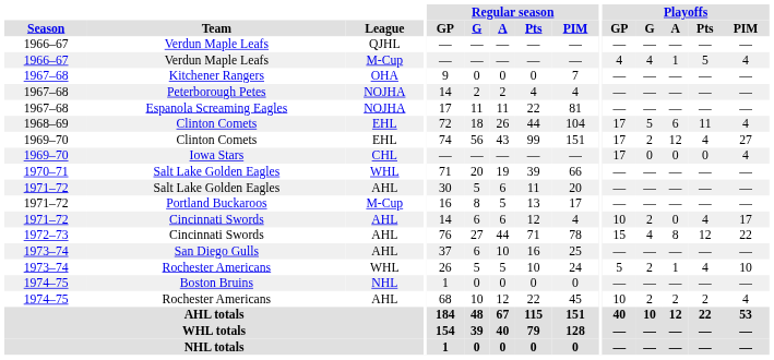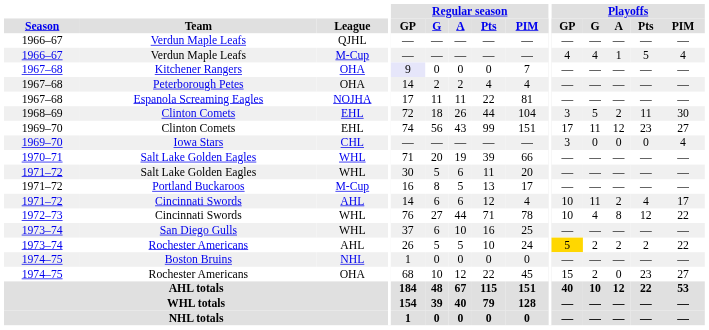Kitchener Rangers | Regular season / GP: no background -> lavender background
Peterborough Petes | League: NOJHA -> OHA
1968–69 / Clinton Comets | Playoffs / GP: 17 -> 3
1968–69 / Clinton Comets | Playoffs / A: 6 -> 2
1968–69 / Clinton Comets | Playoffs / PIM: 4 -> 30
1969–70 / Clinton Comets | Playoffs / G: 2 -> 11
1969–70 / Clinton Comets | Playoffs / Pts: 4 -> 23
Iowa Stars | Playoffs / GP: 17 -> 3
1971–72 / Salt Lake Golden Eagles | League: AHL -> WHL
1971–72 / Cincinnati Swords | Playoffs / G: 2 -> 11
1971–72 / Cincinnati Swords | Playoffs / A: 0 -> 2
1972–73 / Cincinnati Swords | League: AHL -> WHL
1972–73 / Cincinnati Swords | Playoffs / GP: 15 -> 10
San Diego Gulls | League: AHL -> WHL
1973–74 / Rochester Americans | League: WHL -> AHL
1973–74 / Rochester Americans | Playoffs / GP: no background -> gold background
1973–74 / Rochester Americans | Playoffs / A: 1 -> 2
1973–74 / Rochester Americans | Playoffs / Pts: 4 -> 2
1973–74 / Rochester Americans | Playoffs / PIM: 10 -> 22
1974–75 / Rochester Americans | League: AHL -> OHA
1974–75 / Rochester Americans | Playoffs / GP: 10 -> 15
1974–75 / Rochester Americans | Playoffs / A: 2 -> 0
1974–75 / Rochester Americans | Playoffs / Pts: 2 -> 23
1974–75 / Rochester Americans | Playoffs / PIM: 4 -> 27
